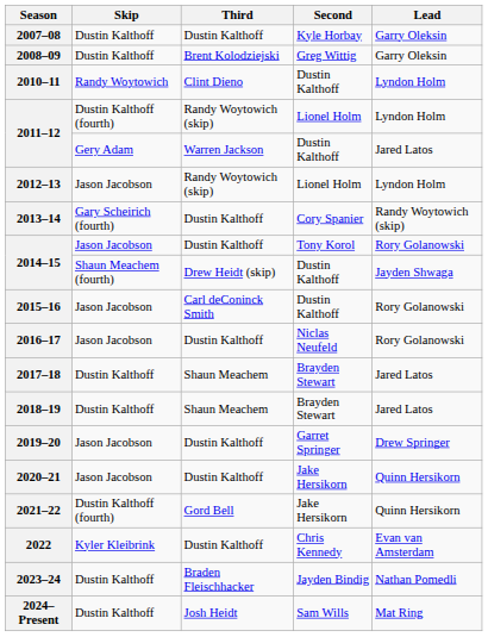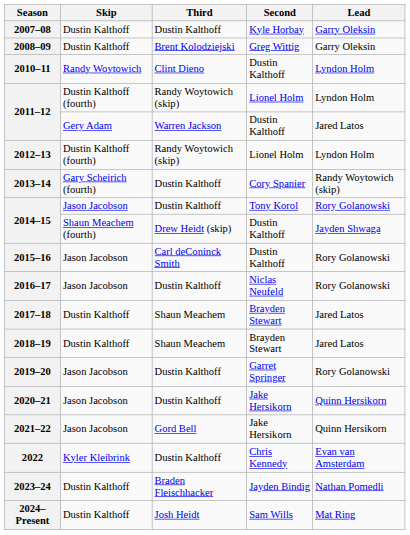2012–13 | Skip: Jason Jacobson -> Dustin Kalthoff (fourth)
2019–20 | Lead: Drew Springer -> Rory Golanowski
2021–22 | Skip: Dustin Kalthoff (fourth) -> Jason Jacobson
